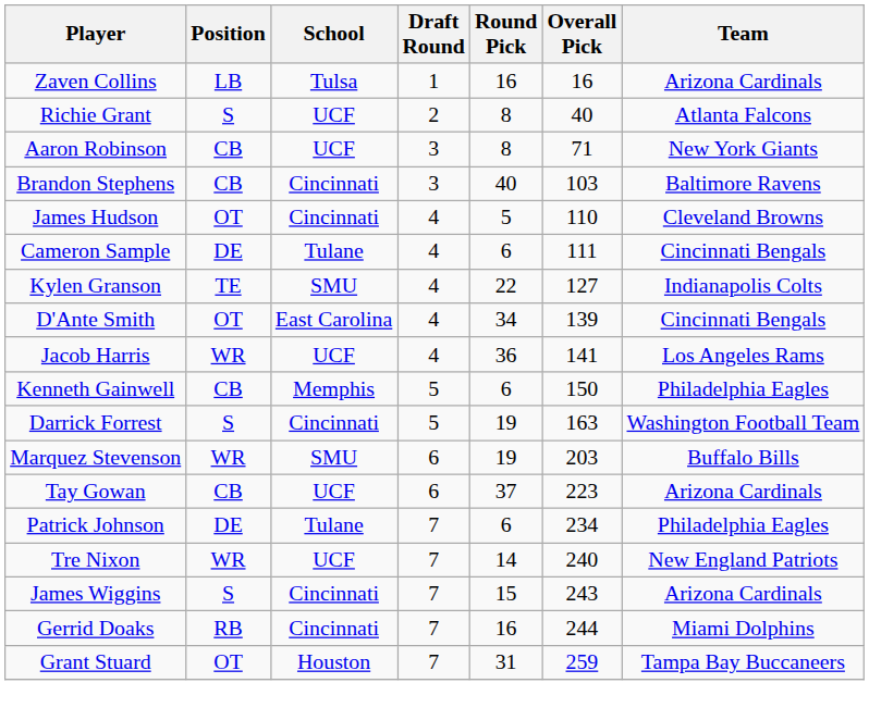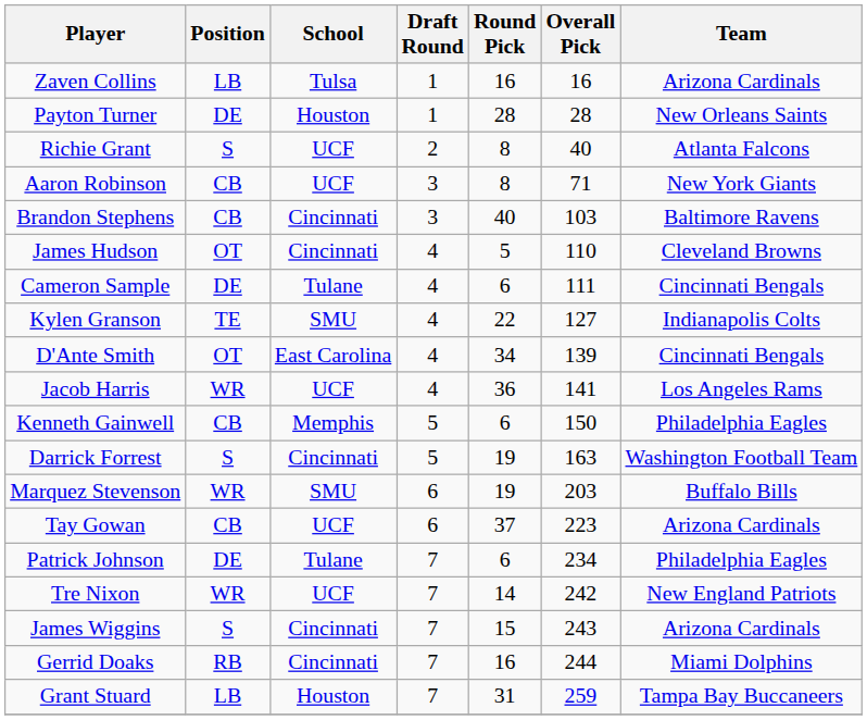+ row: Payton Turner | DE | Houston | 1 | 28 | 28 | New Orleans Saints
Tre Nixon | Overall Pick: 240 -> 242
Grant Stuard | Position: OT -> LB
